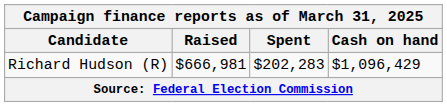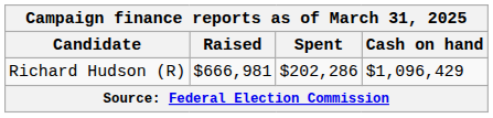Richard Hudson (R) | Spent: $202,283 -> $202,286
